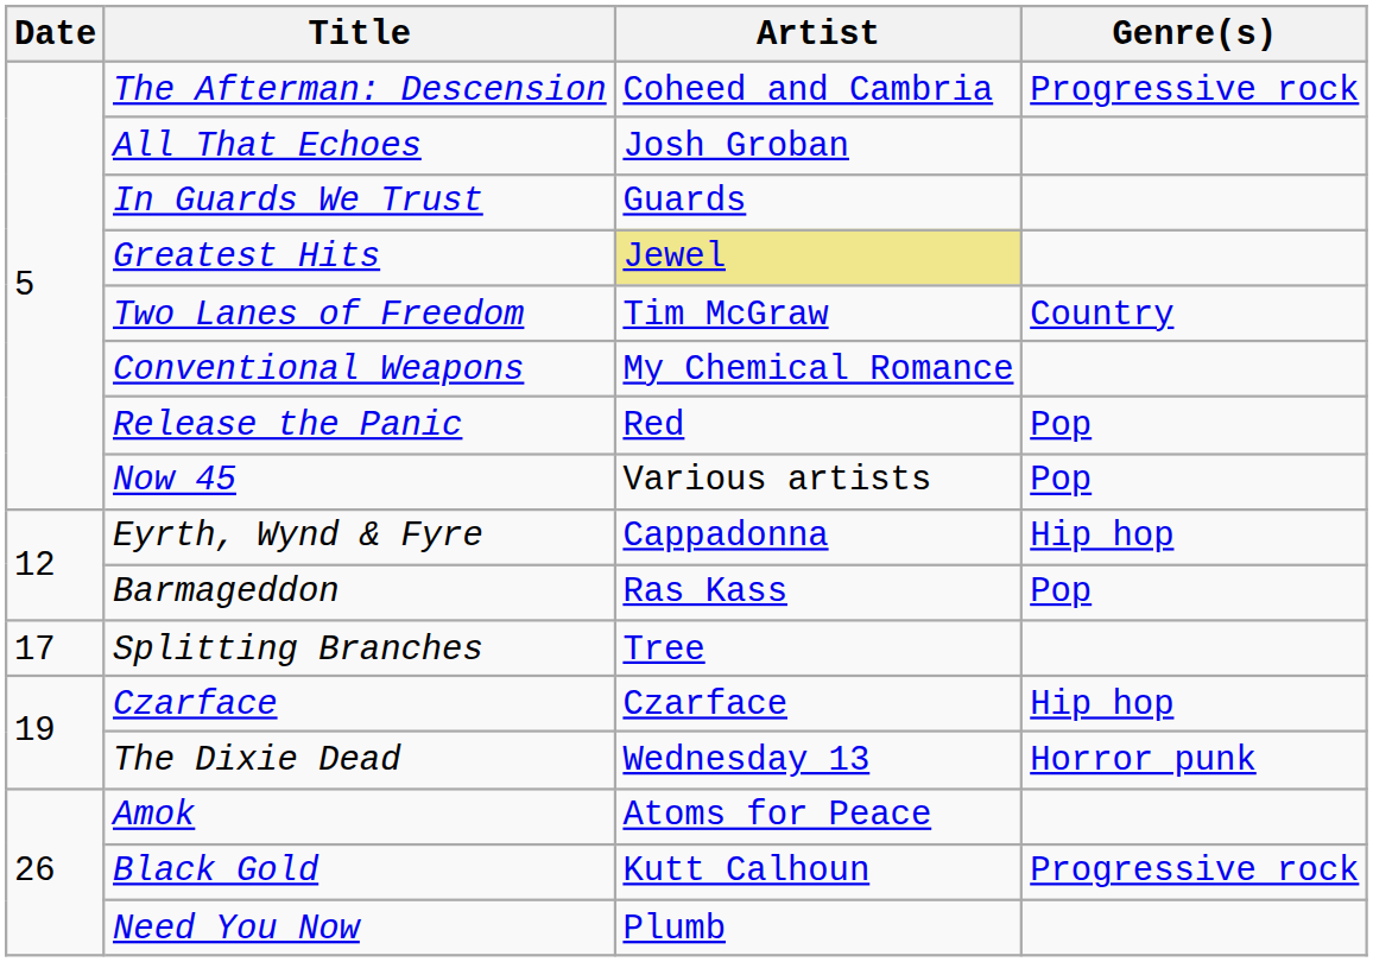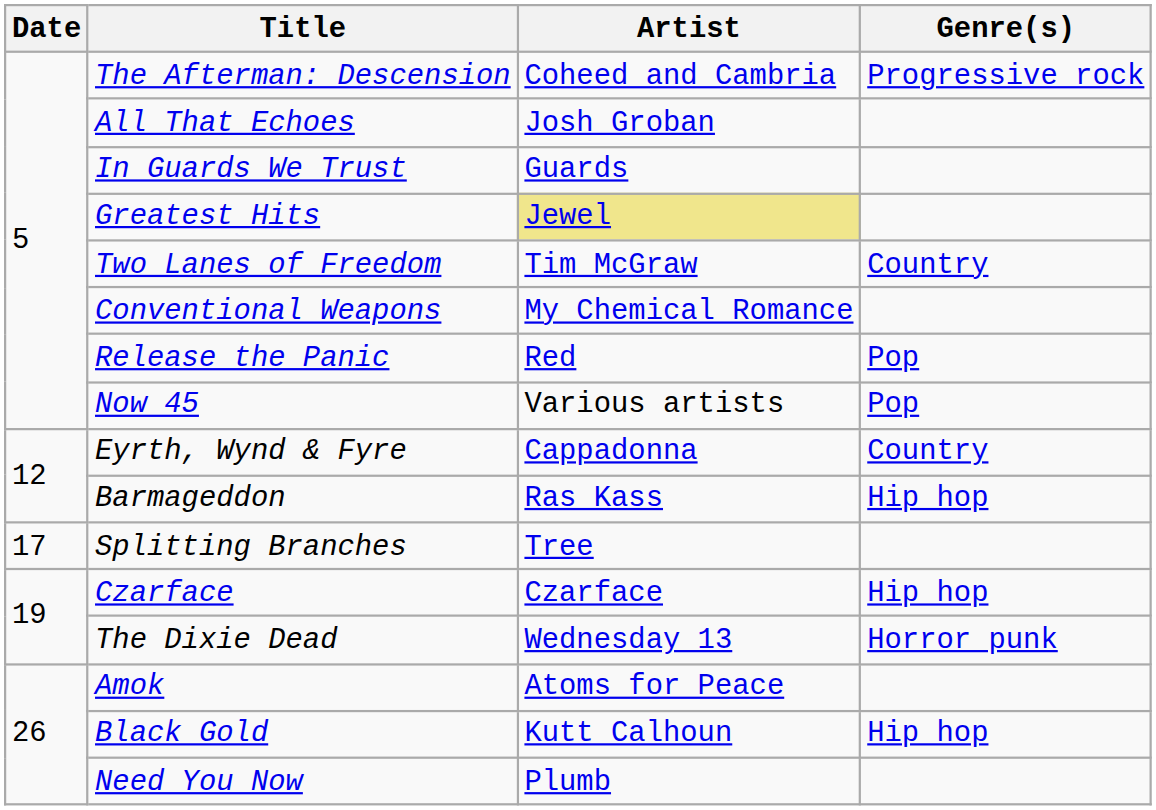Eyrth, Wynd & Fyre | Genre(s): Hip hop -> Country
Barmageddon | Genre(s): Pop -> Hip hop
Black Gold | Genre(s): Progressive rock -> Hip hop
